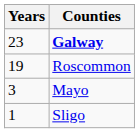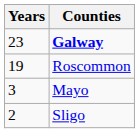Sligo | Years: 1 -> 2
